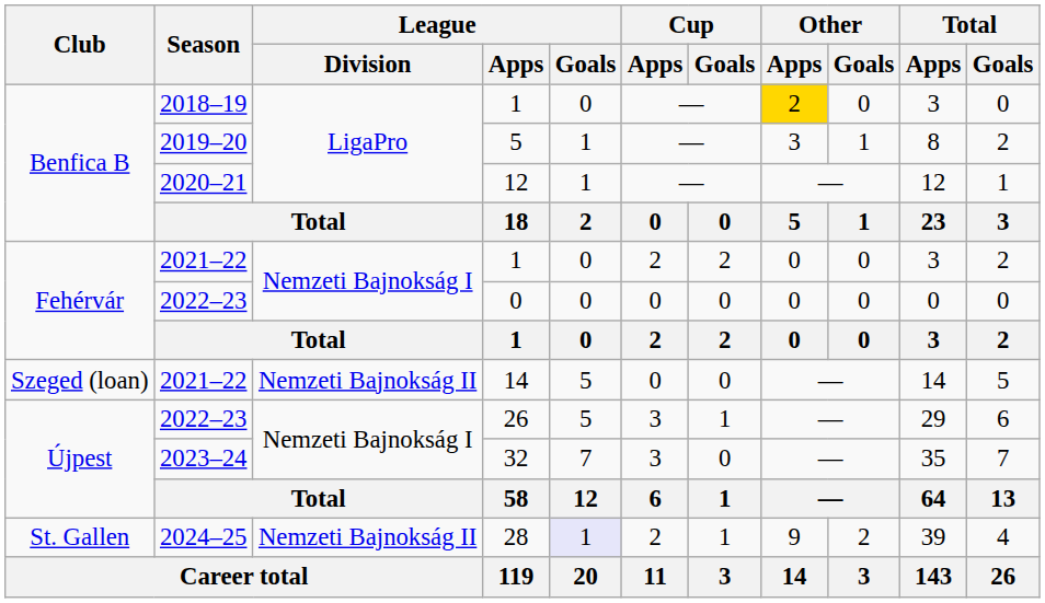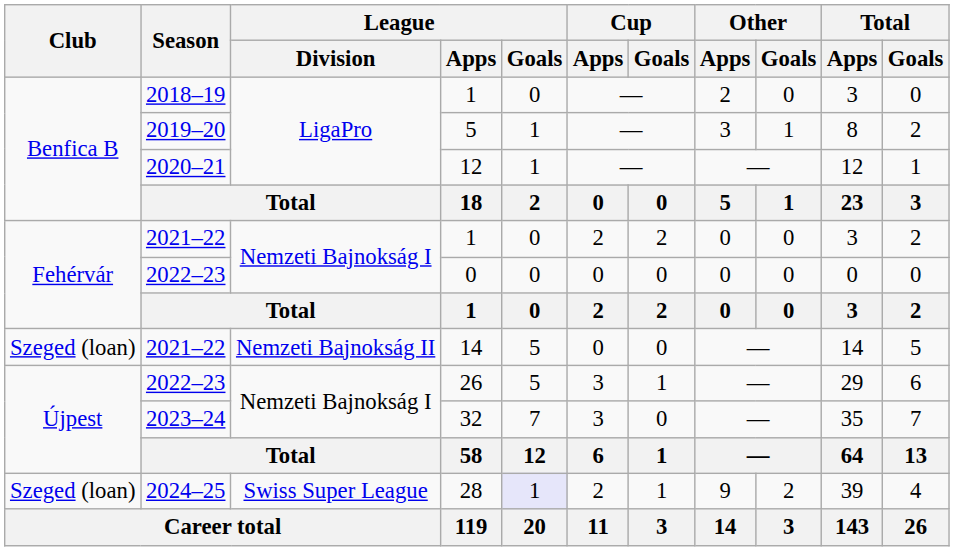2018–19 / 1 | Other / Apps: gold background -> no background
28 | Club: St. Gallen -> Szeged (loan)
28 | League / Division: Nemzeti Bajnokság II -> Swiss Super League
